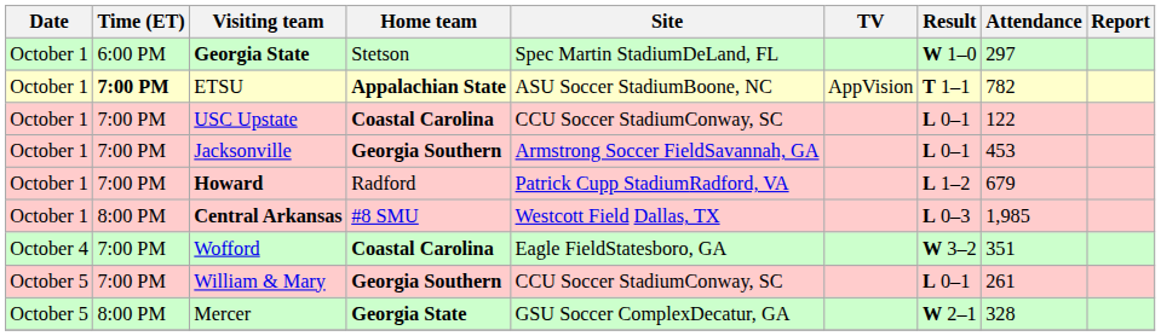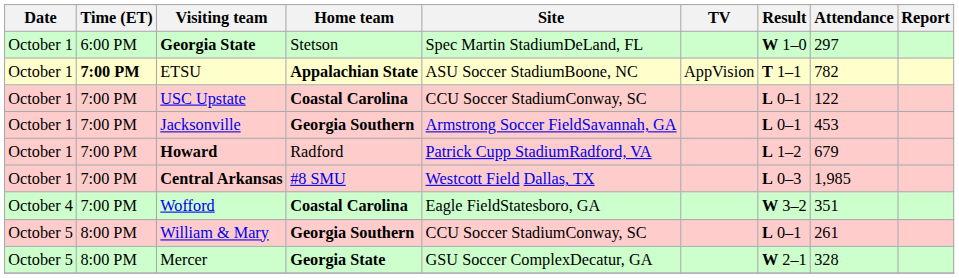Central Arkansas | Time (ET): 8:00 PM -> 7:00 PM
William & Mary | Time (ET): 7:00 PM -> 8:00 PM
